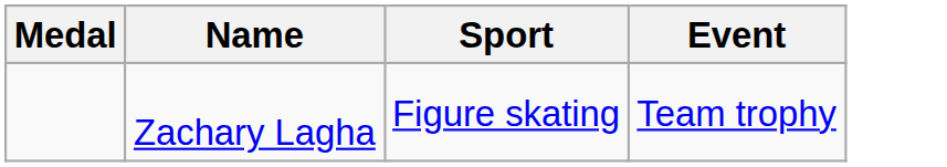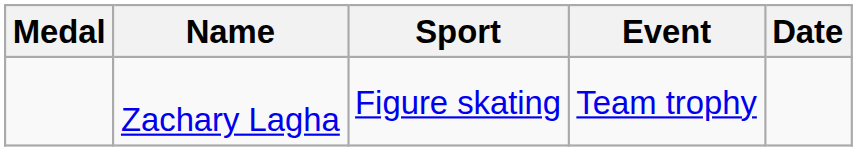+ column: Date
